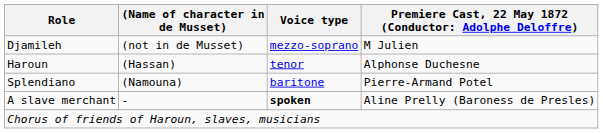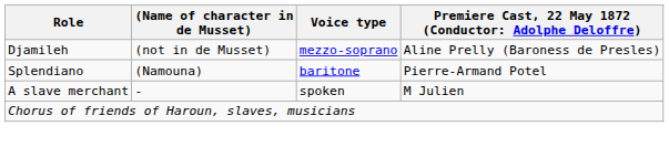Djamileh | column 4: M Julien -> Aline Prelly (Baroness de Presles)
- row: Haroun | (Hassan) | tenor | Alphonse Duchesne
A slave merchant | Voice type: bold -> normal
A slave merchant | column 4: Aline Prelly (Baroness de Presles) -> M Julien
